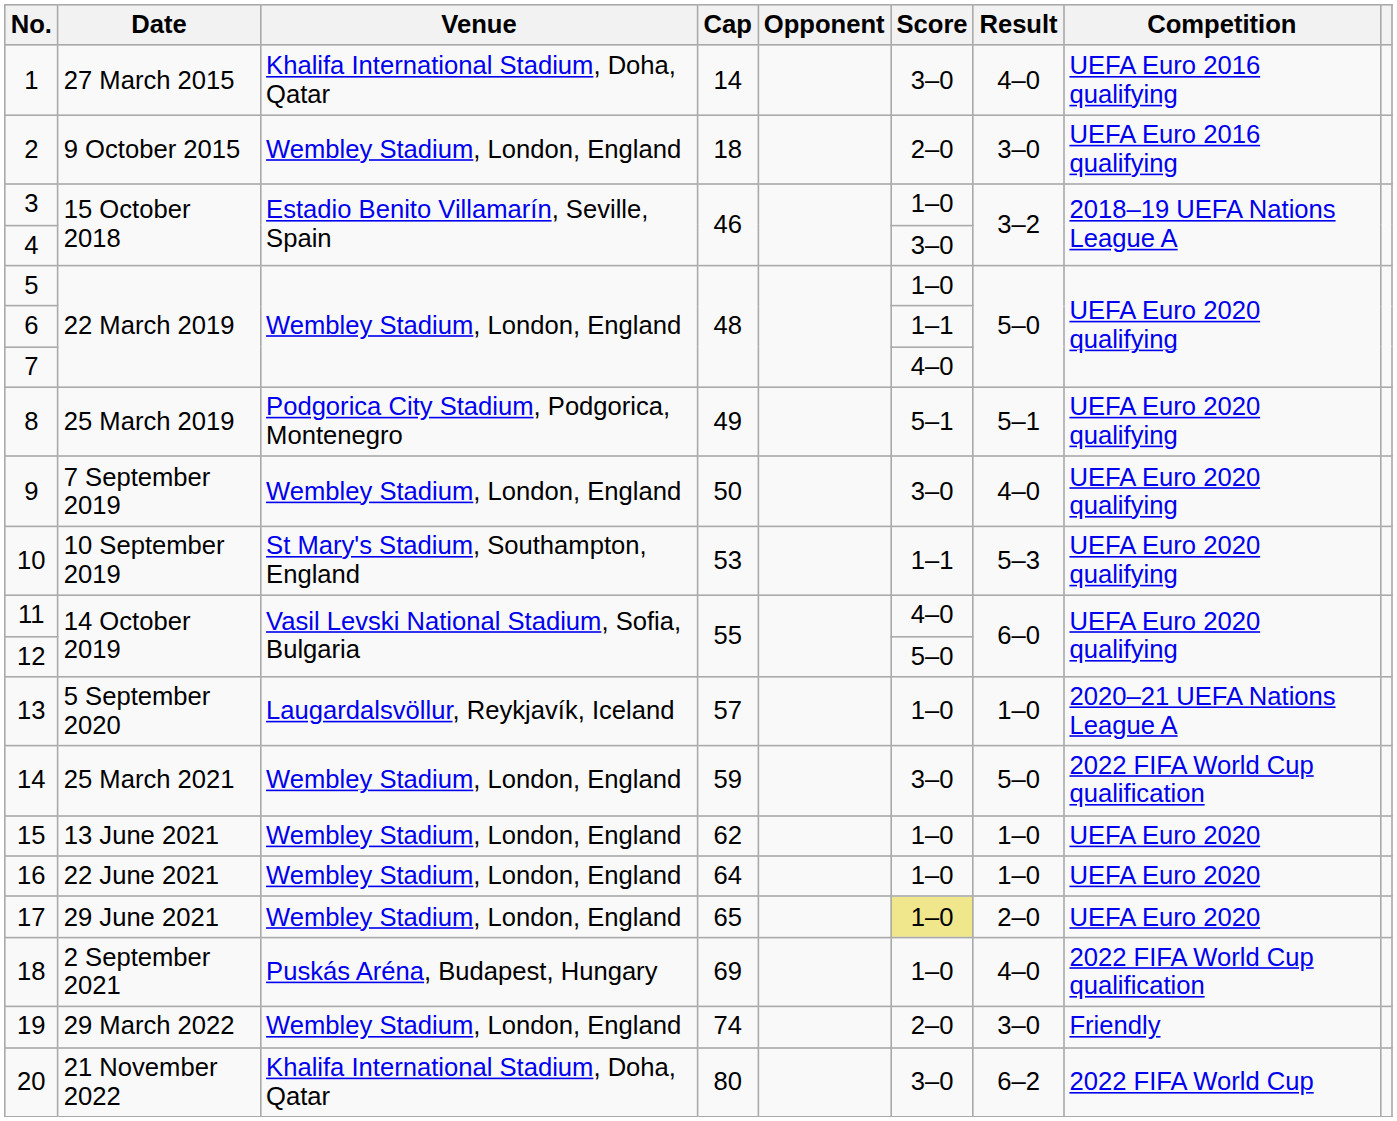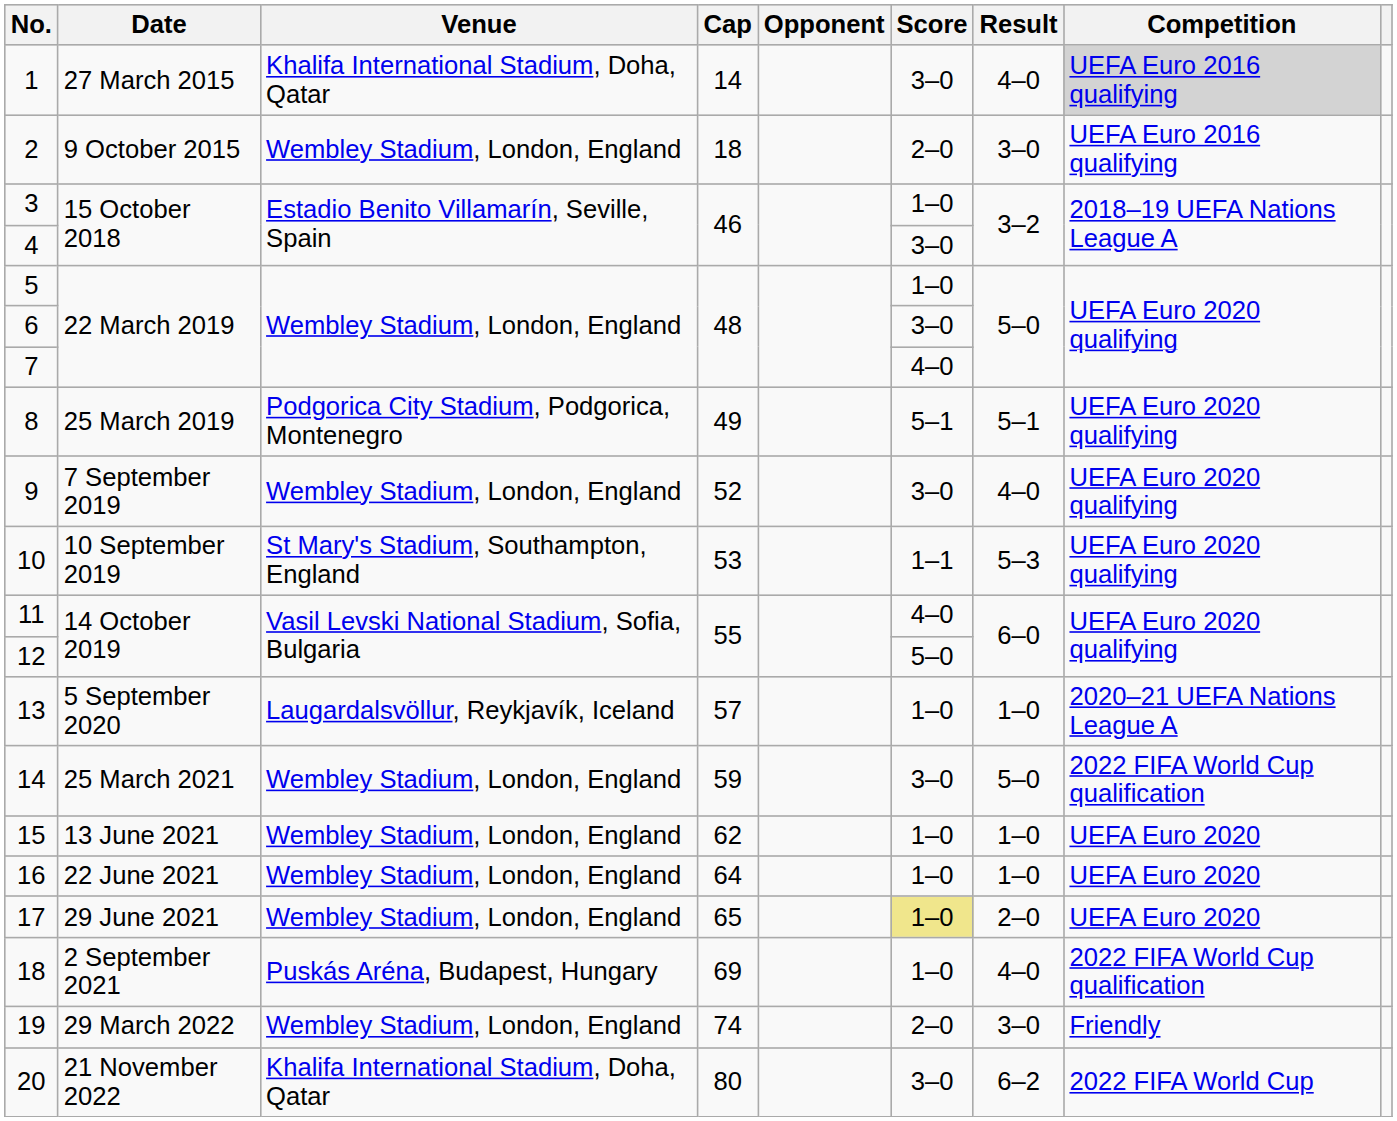1 | Competition: no background -> lightgrey background
6 | Score: 1–1 -> 3–0
9 | Cap: 50 -> 52
